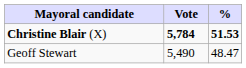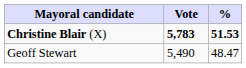Christine Blair (X) | Vote: 5,784 -> 5,783
